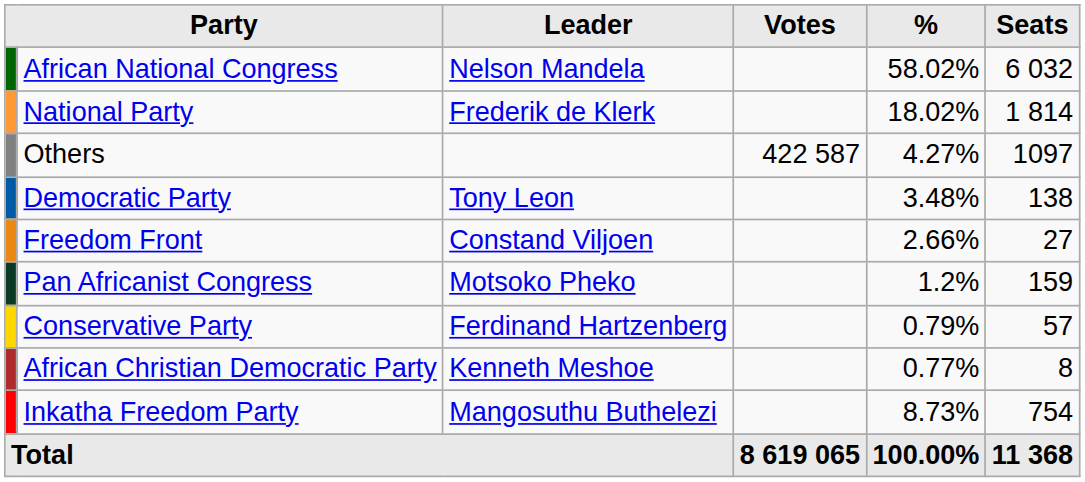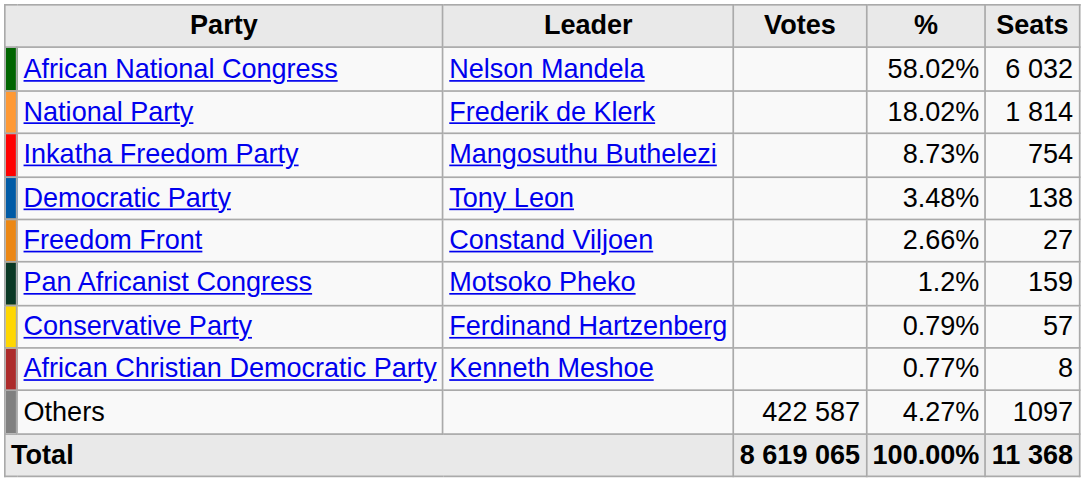rows swapped: Inkatha Freedom Party <-> Others
